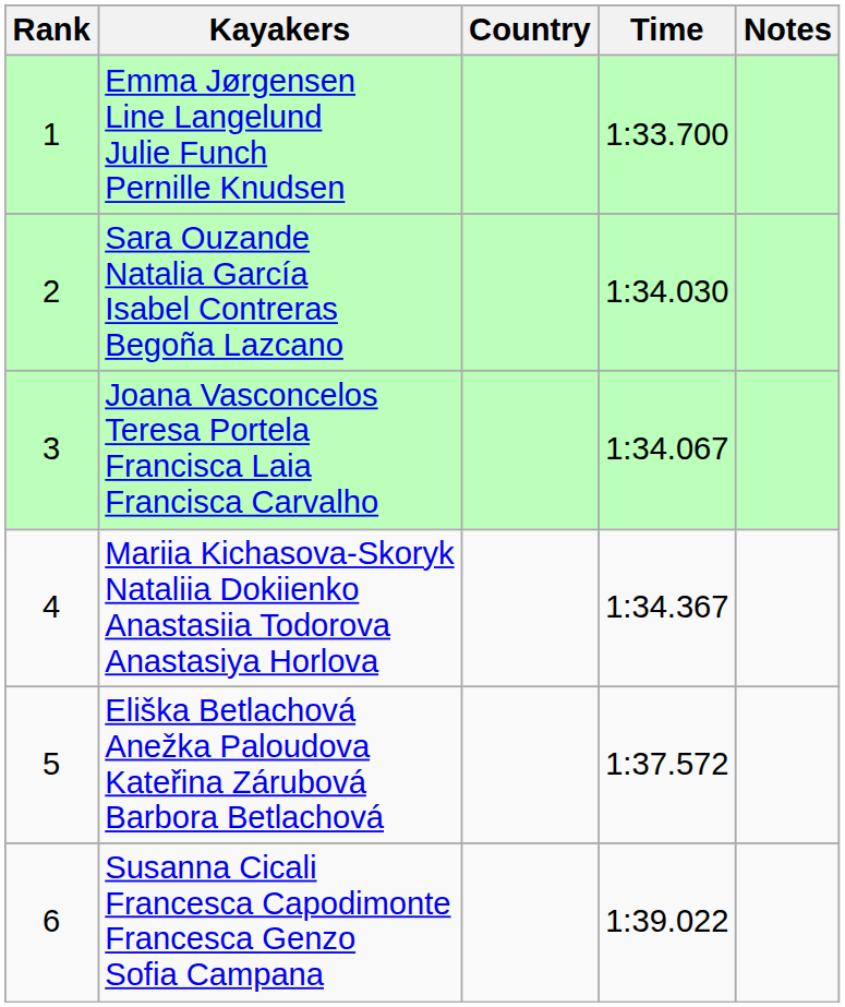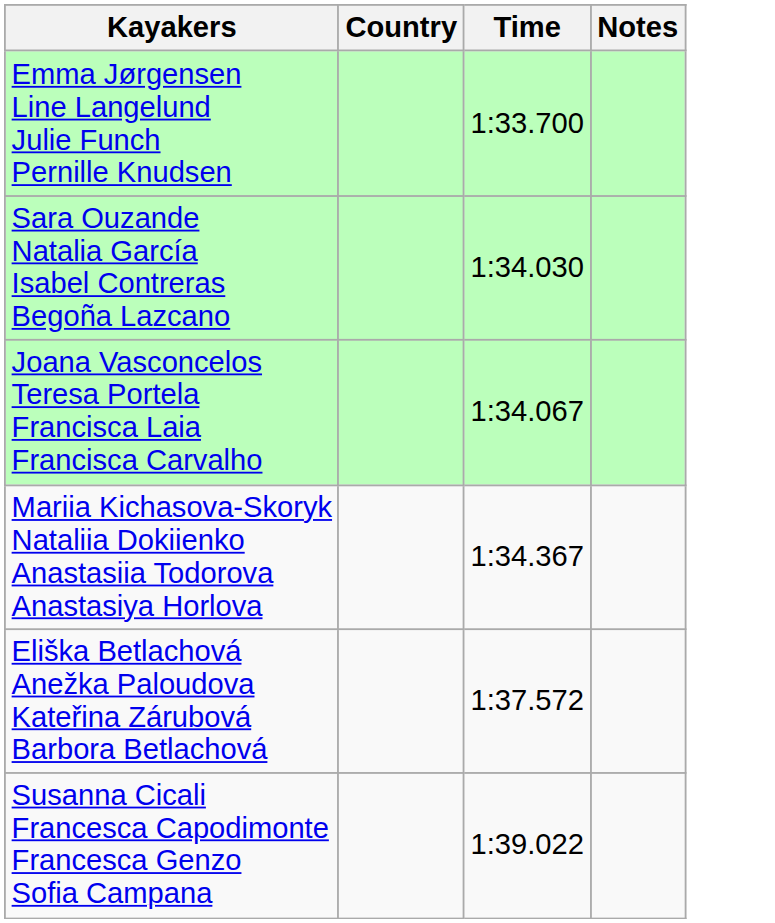- column: Rank | 1 | 2 | 3 | 4 | 5 | 6
